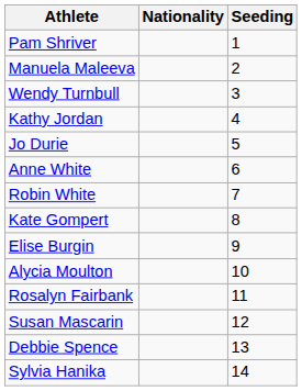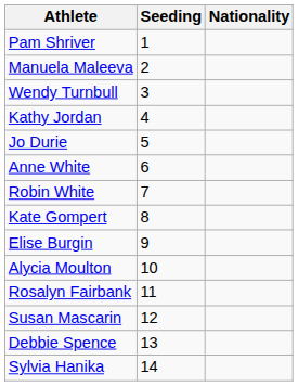columns swapped: Nationality <-> Seeding
